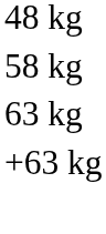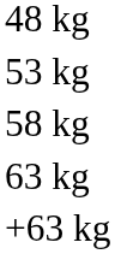+ row: 53 kg
